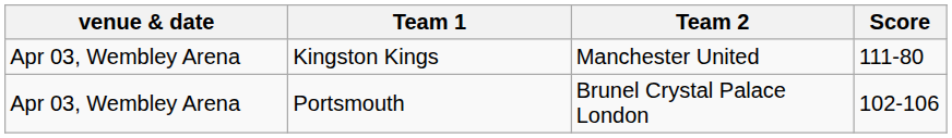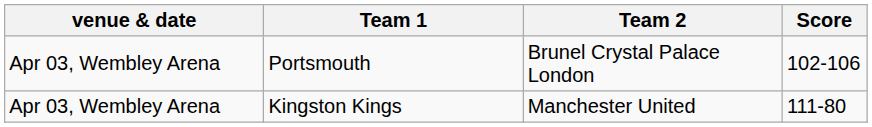rows swapped: Portsmouth <-> Kingston Kings
